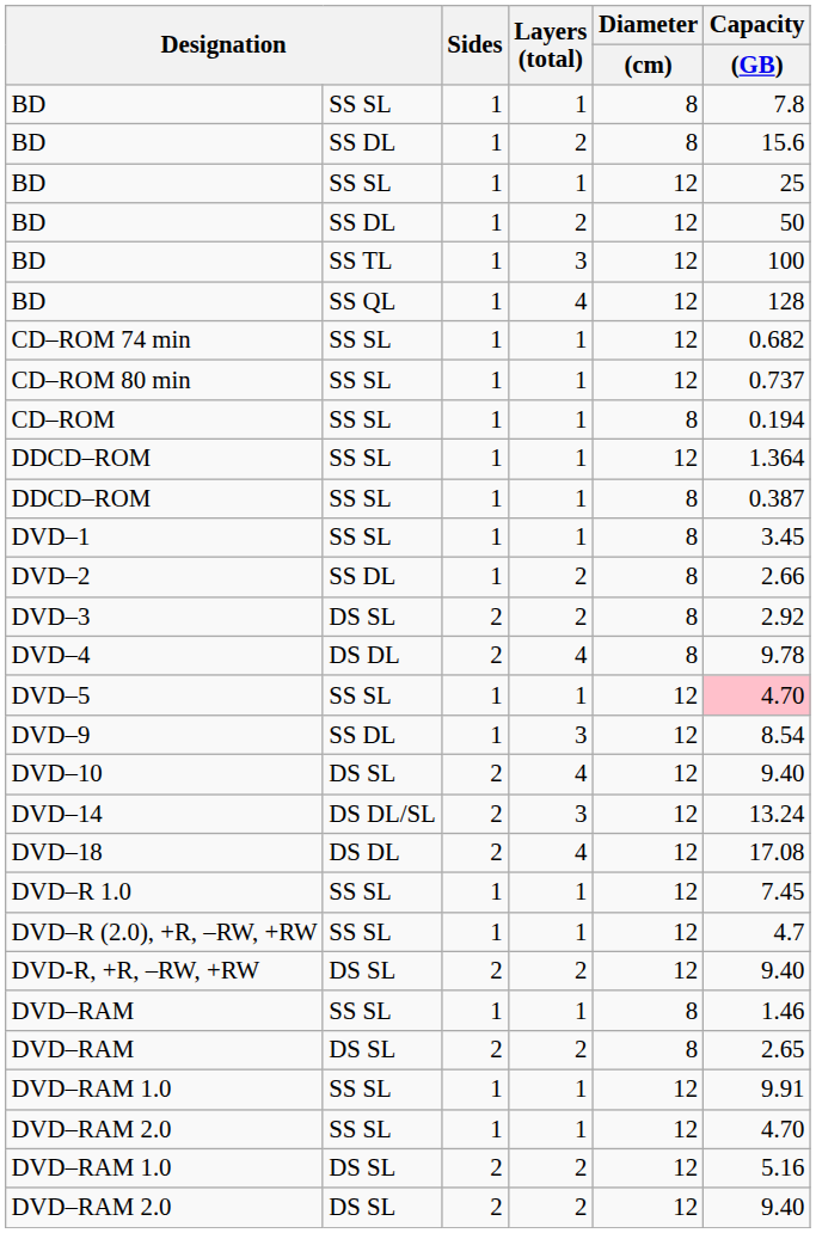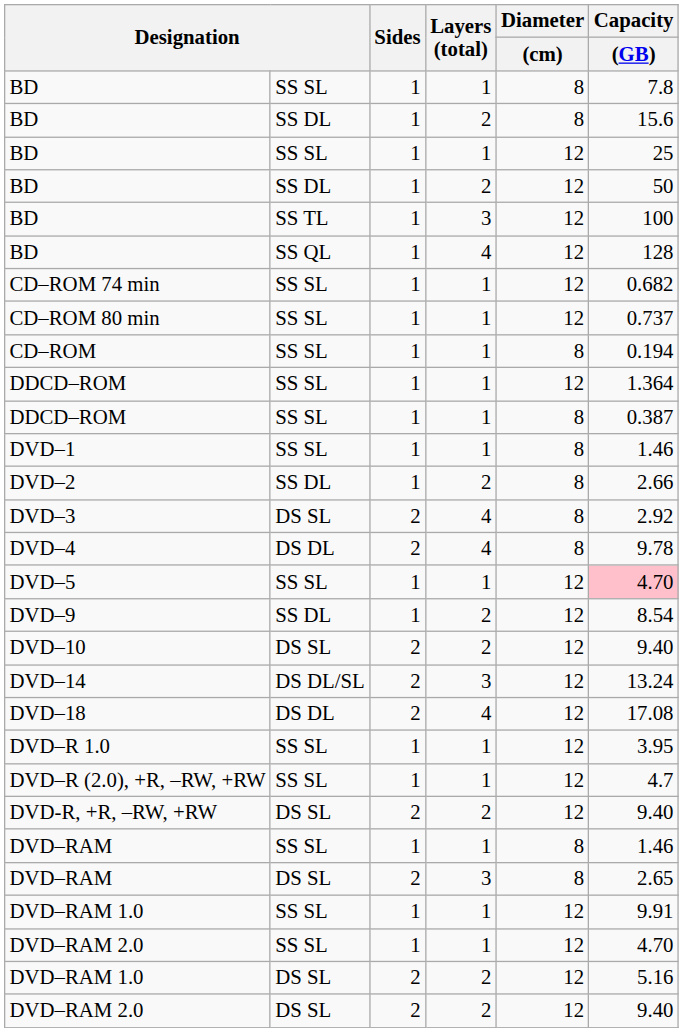DVD–1 | Capacity / (GB): 3.45 -> 1.46
DVD–3 | Layers (total): 2 -> 4
DVD–9 | Layers (total): 3 -> 2
DVD–10 | Layers (total): 4 -> 2
DVD–R 1.0 | Capacity / (GB): 7.45 -> 3.95
DVD–RAM / DS SL | Layers (total): 2 -> 3
